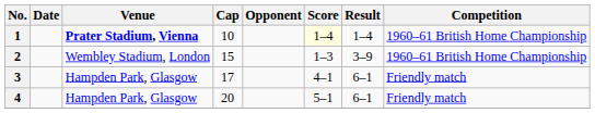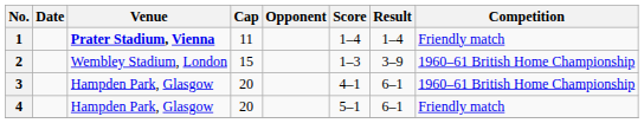1 | Cap: 10 -> 11
1 | Score: lightyellow background -> no background
1 | Competition: 1960–61 British Home Championship -> Friendly match
3 | Cap: 17 -> 20
3 | Competition: Friendly match -> 1960–61 British Home Championship
